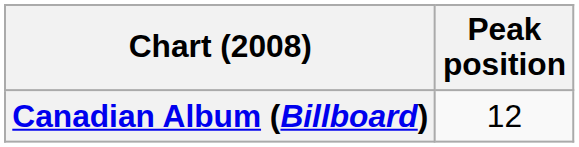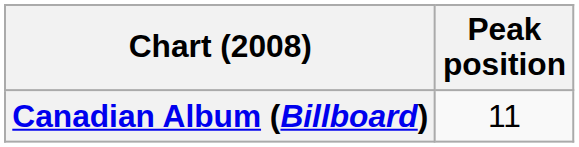Canadian Album (Billboard) | Peak position: 12 -> 11
